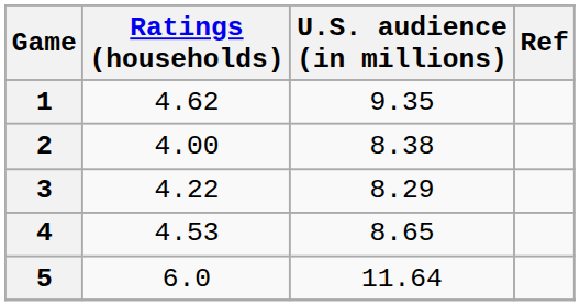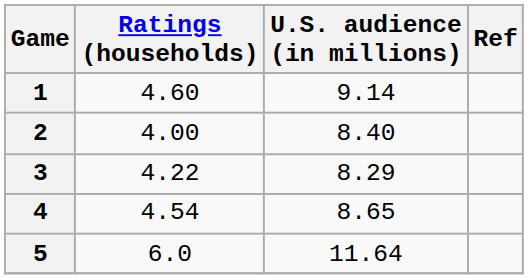1 | Ratings (households): 4.62 -> 4.60
1 | U.S. audience (in millions): 9.35 -> 9.14
2 | U.S. audience (in millions): 8.38 -> 8.40
4 | Ratings (households): 4.53 -> 4.54
